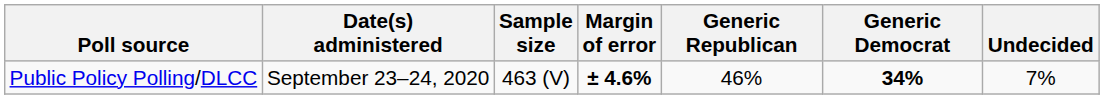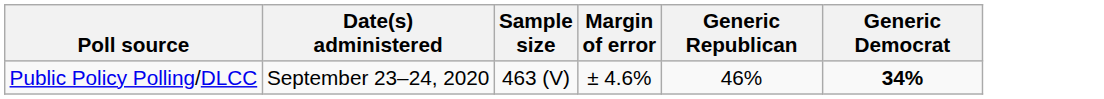- column: Undecided | 7%
Public Policy Polling/DLCC | Margin of error: bold -> normal
